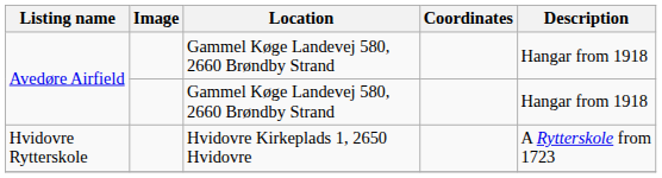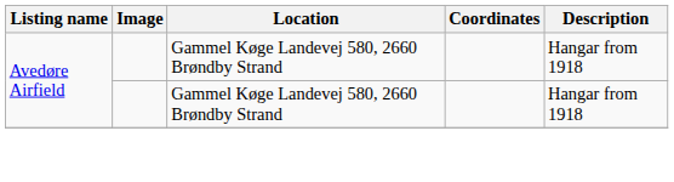- row: Hvidovre Rytterskole | Hvidovre Kirkeplads 1, 2650 Hvidovre | A Rytterskole from 1723
